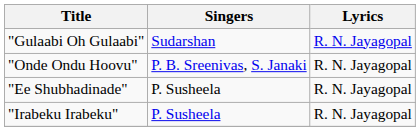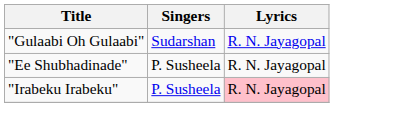- row: "Onde Ondu Hoovu" | P. B. Sreenivas, S. Janaki | R. N. Jayagopal
"Irabeku Irabeku" | Lyrics: no background -> pink background
